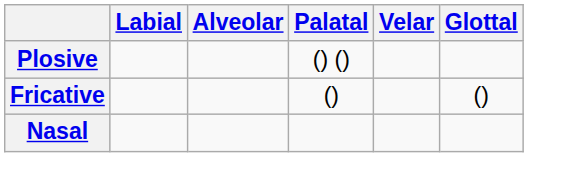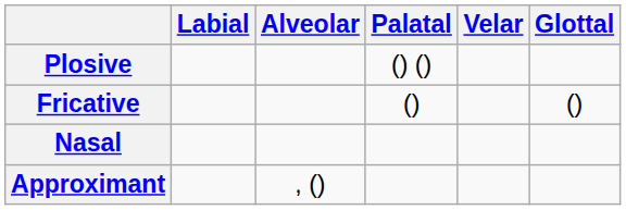+ row: Approximant | , ()
